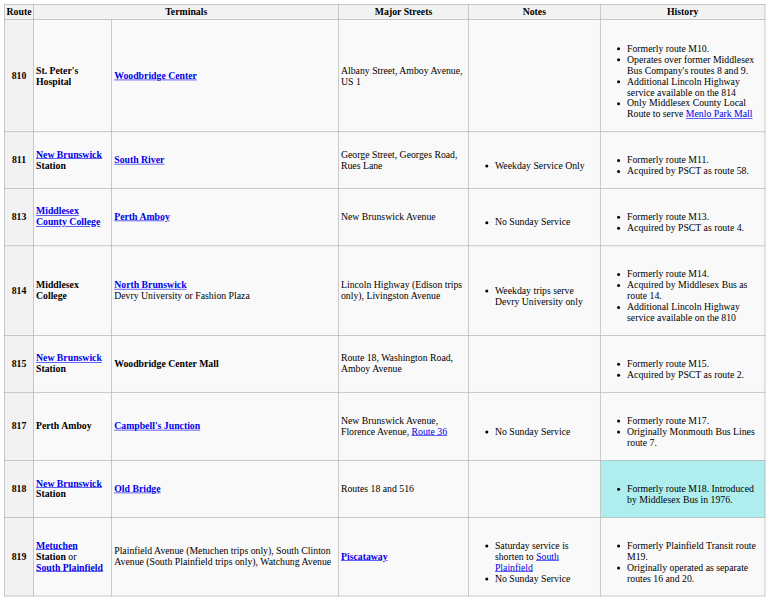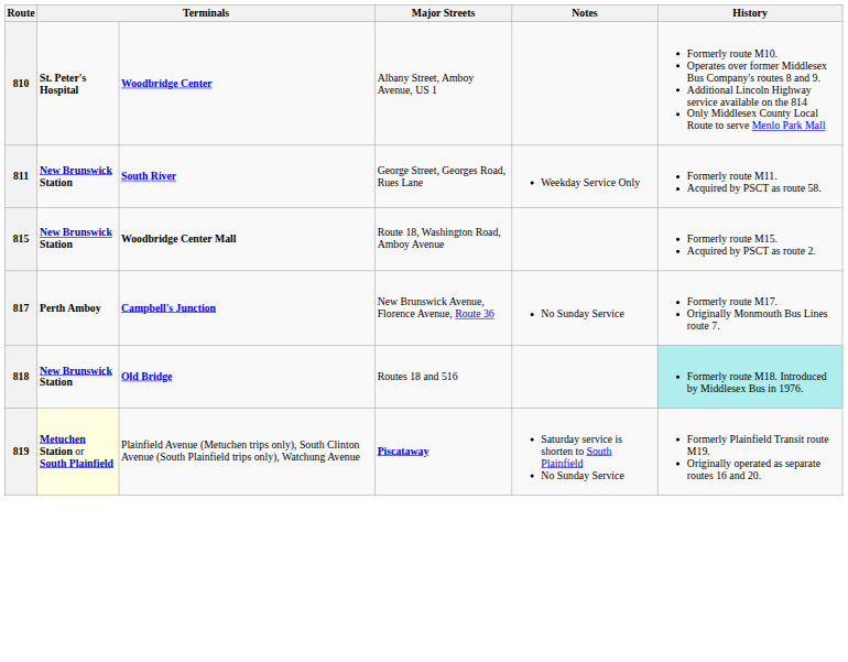- row: 813 | Middlesex County College | Perth Amboy | New Brunswick Avenue | No Sunday Service | Formerly route M13. Acquired by PSCT as route 4.
- row: 814 | Middlesex College | North Brunswick Devry University or Fashion Plaza | Lincoln Highway (Edison trips only), Livingston Avenue | Weekday trips serve Devry University only | Formerly route M14. Acquired by Middlesex Bus as route 14. Additional Lincoln Highway service available on the 810
819 | column 2: no background -> lightyellow background
